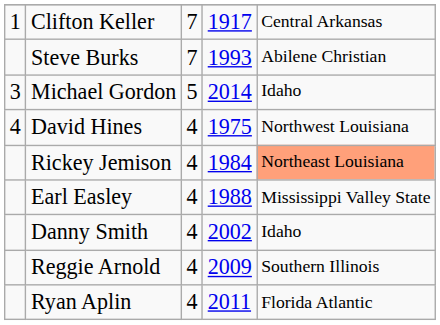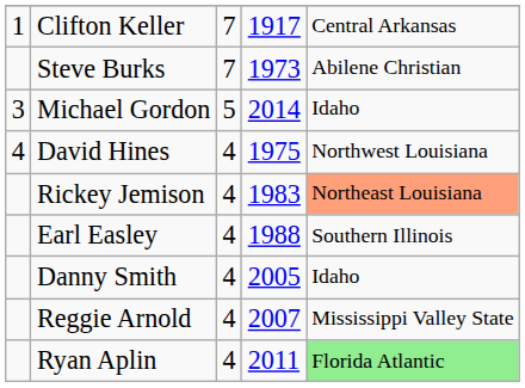Steve Burks | column 4: 1993 -> 1973
Rickey Jemison | column 4: 1984 -> 1983
Earl Easley | column 5: Mississippi Valley State -> Southern Illinois
Danny Smith | column 4: 2002 -> 2005
Reggie Arnold | column 4: 2009 -> 2007
Reggie Arnold | column 5: Southern Illinois -> Mississippi Valley State
Ryan Aplin | column 5: no background -> lightgreen background
